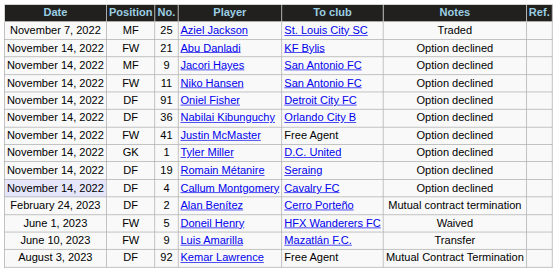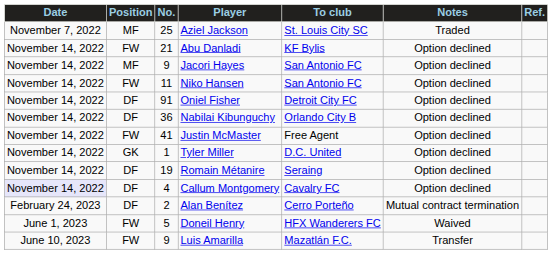- row: August 3, 2023 | DF | 92 | Kemar Lawrence | Free Agent | Mutual Contract Termination
